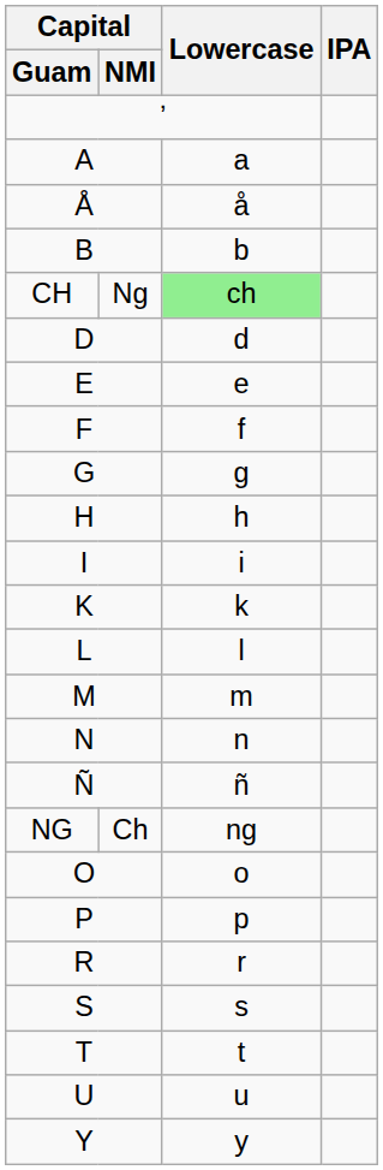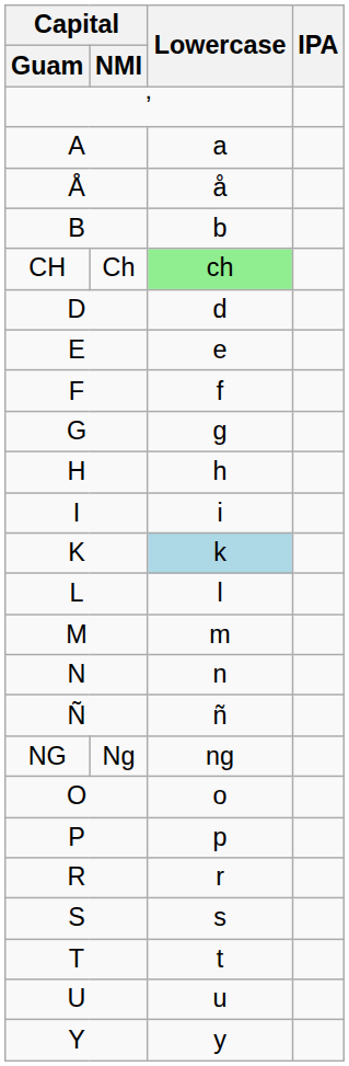CH | Capital / NMI: Ng -> Ch
K | Lowercase: no background -> lightblue background
NG | Capital / NMI: Ch -> Ng
